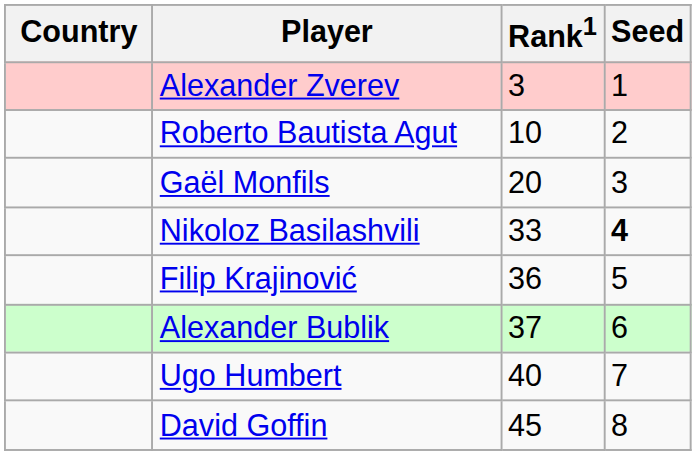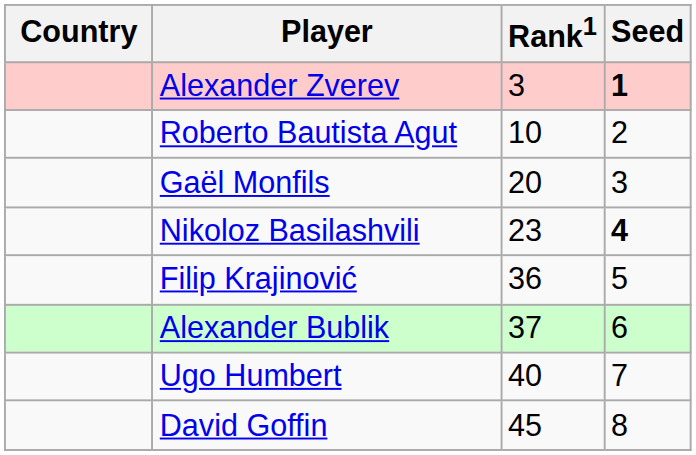Alexander Zverev | Seed: normal -> bold
Nikoloz Basilashvili | Rank1: 33 -> 23
